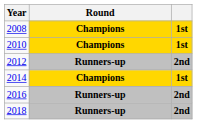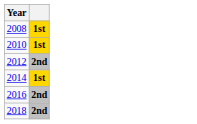- column: Round | Champions | Champions | Runners-up | Champions | Runners-up | Runners-up
